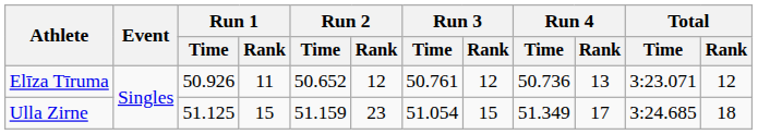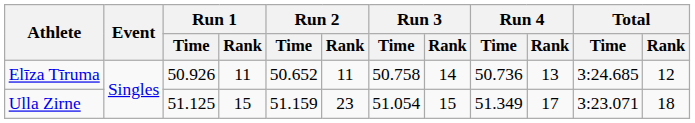Elīza Tīruma | Run 2 / Rank: 12 -> 11
Elīza Tīruma | Run 3 / Time: 50.761 -> 50.758
Elīza Tīruma | Run 3 / Rank: 12 -> 14
Elīza Tīruma | Total / Time: 3:23.071 -> 3:24.685
Ulla Zirne | Total / Time: 3:24.685 -> 3:23.071
